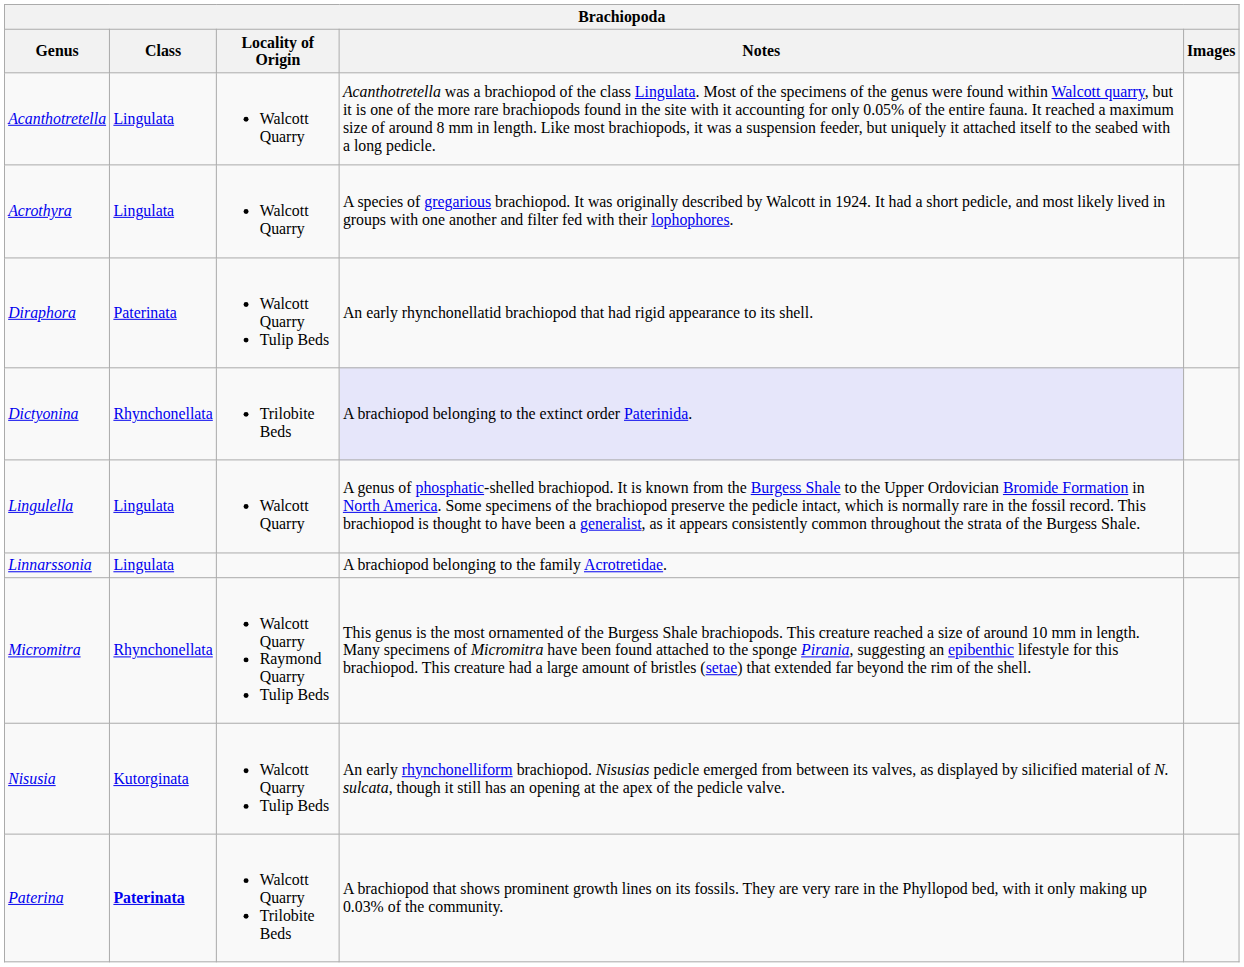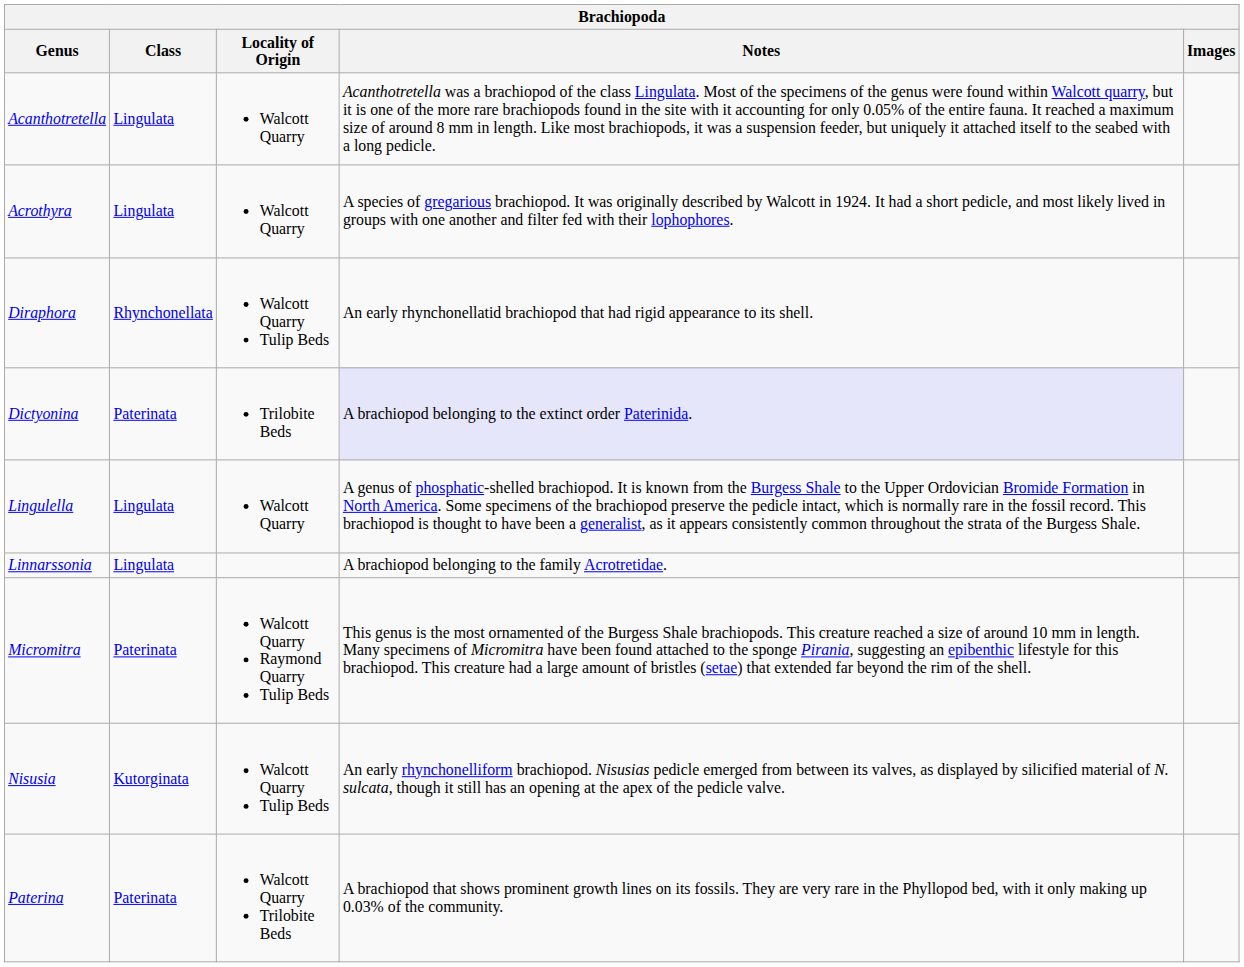Diraphora | Class: Paterinata -> Rhynchonellata
Dictyonina | Class: Rhynchonellata -> Paterinata
Micromitra | Class: Rhynchonellata -> Paterinata
Paterina | Class: bold -> normal
